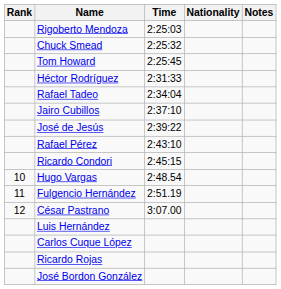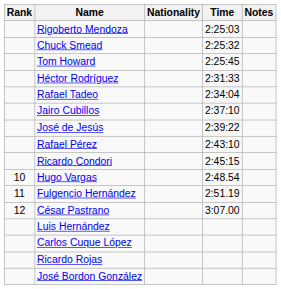columns swapped: Nationality <-> Time
